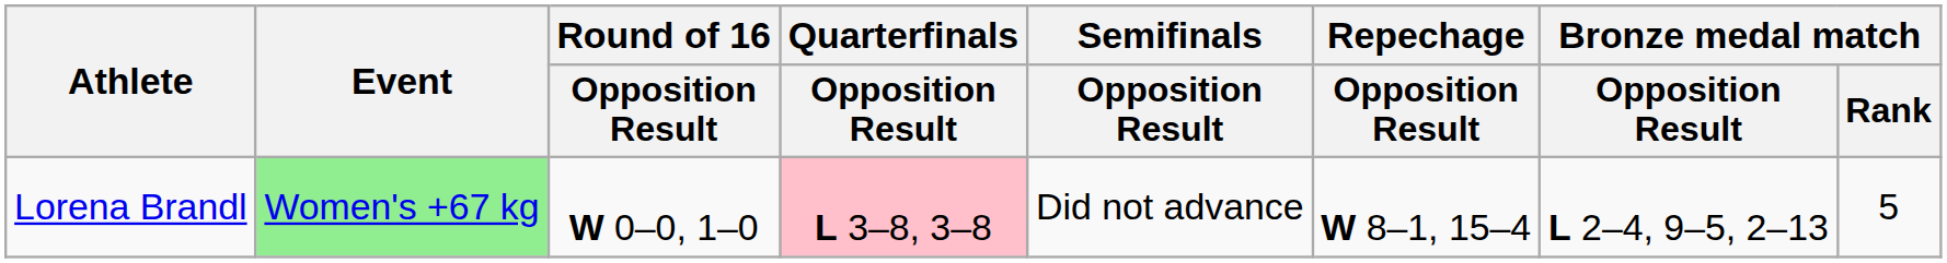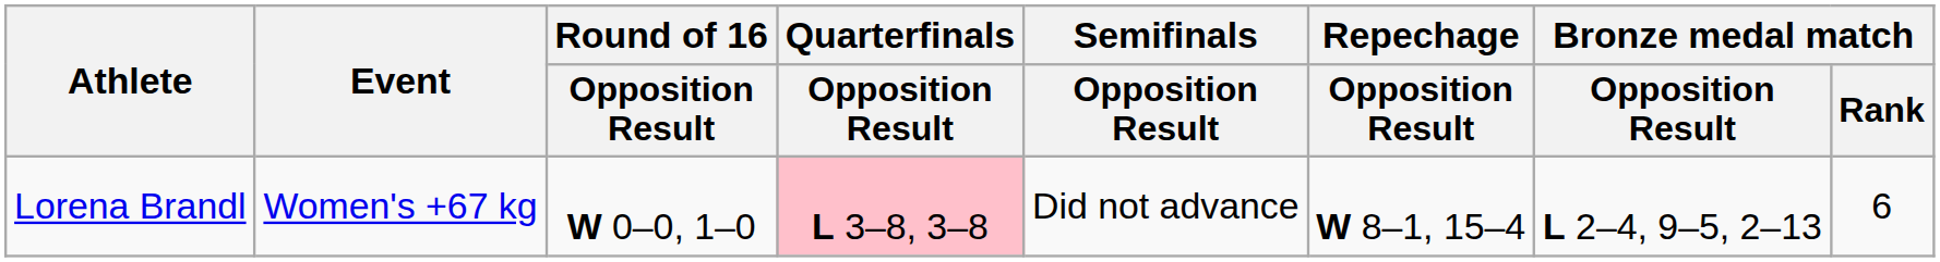Lorena Brandl | Event: lightgreen background -> no background
Lorena Brandl | Bronze medal match / Rank: 5 -> 6
